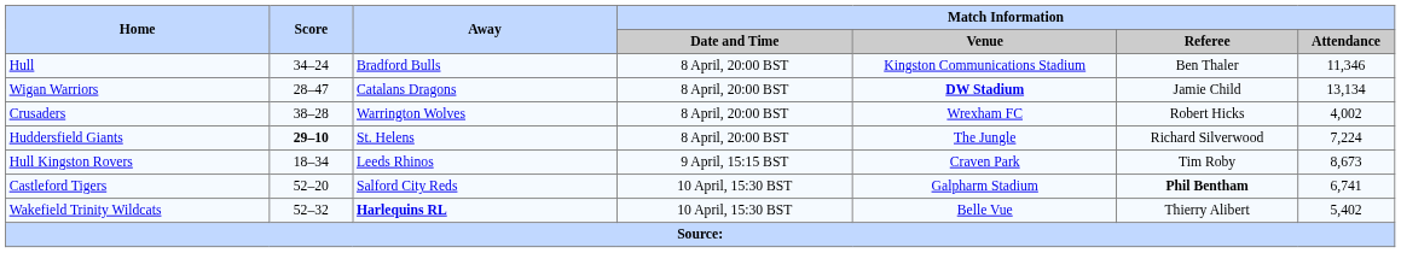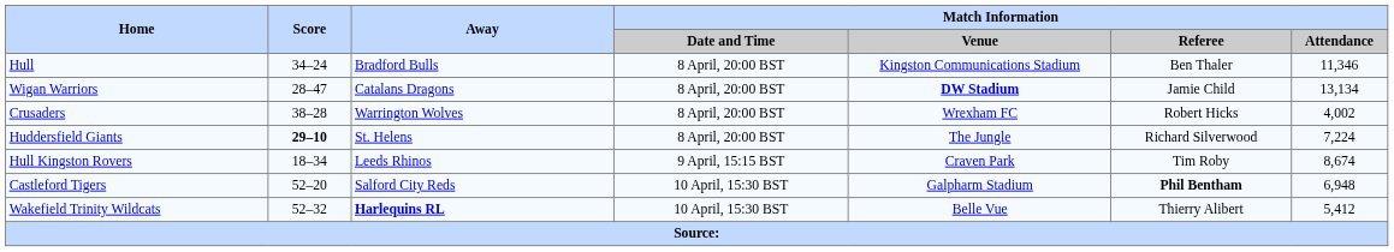Hull Kingston Rovers | Match Information / Attendance: 8,673 -> 8,674
Castleford Tigers | Match Information / Attendance: 6,741 -> 6,948
Wakefield Trinity Wildcats | Match Information / Attendance: 5,402 -> 5,412
